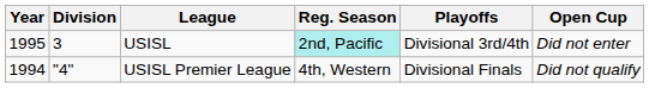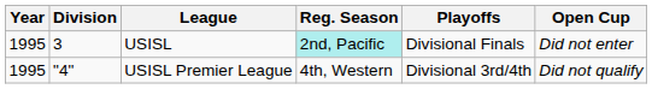USISL | Playoffs: Divisional 3rd/4th -> Divisional Finals
USISL Premier League | Year: 1994 -> 1995
USISL Premier League | Playoffs: Divisional Finals -> Divisional 3rd/4th
